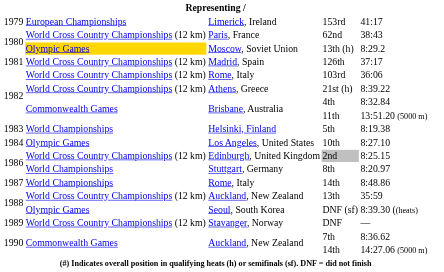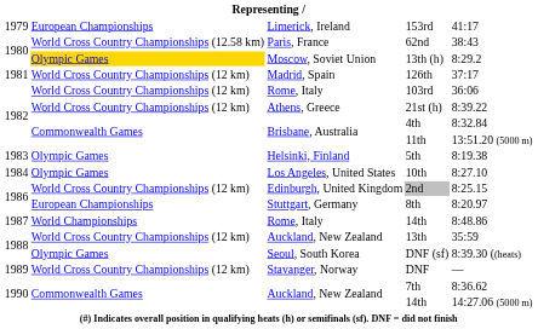62nd | column 2: World Cross Country Championships (12 km) -> World Cross Country Championships (12.58 km)
5th | column 2: World Championships -> Olympic Games
8th | column 2: World Championships -> European Championships
